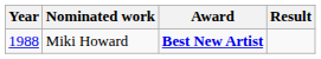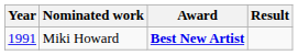Miki Howard | Year: 1988 -> 1991
